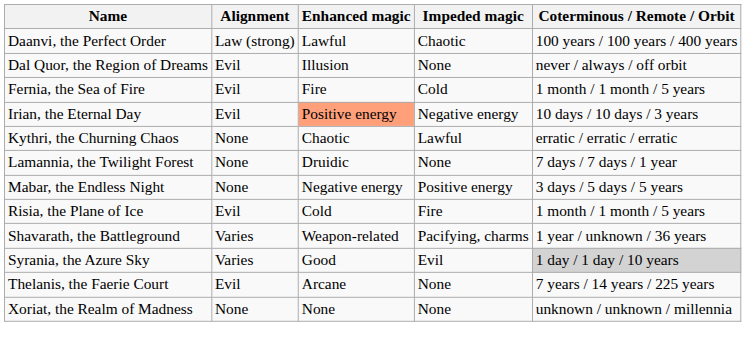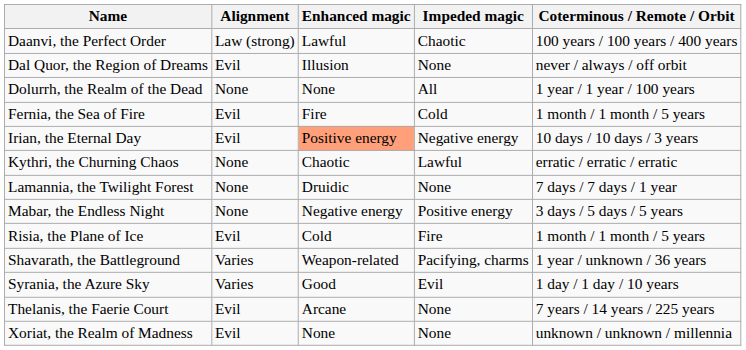+ row: Dolurrh, the Realm of the Dead | None | None | All | 1 year / 1 year / 100 years
Syrania, the Azure Sky | Coterminous / Remote / Orbit: lightgrey background -> no background
Xoriat, the Realm of Madness | Alignment: None -> Evil
